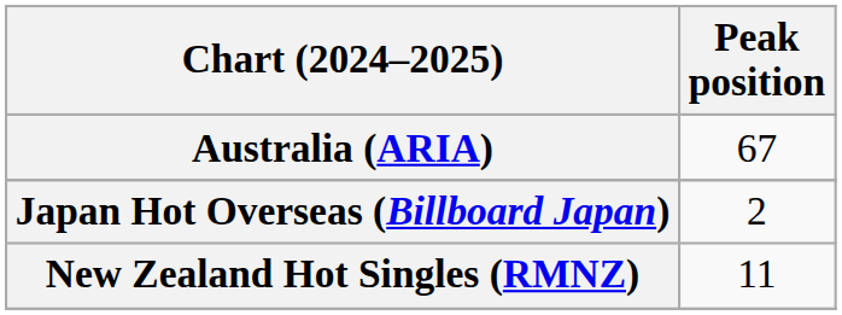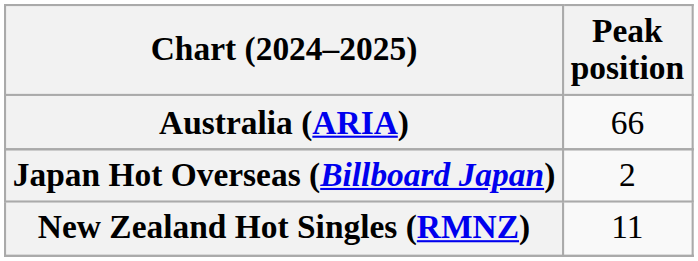Australia (ARIA) | Peak position: 67 -> 66
